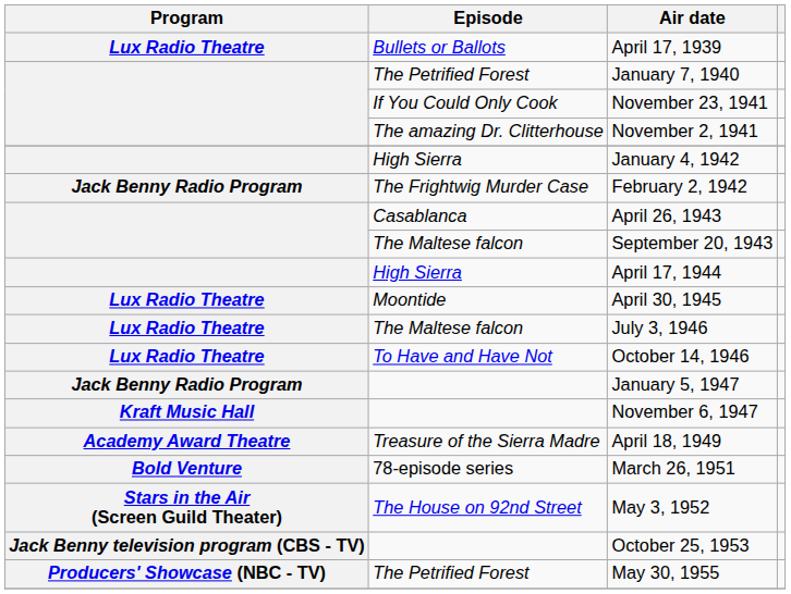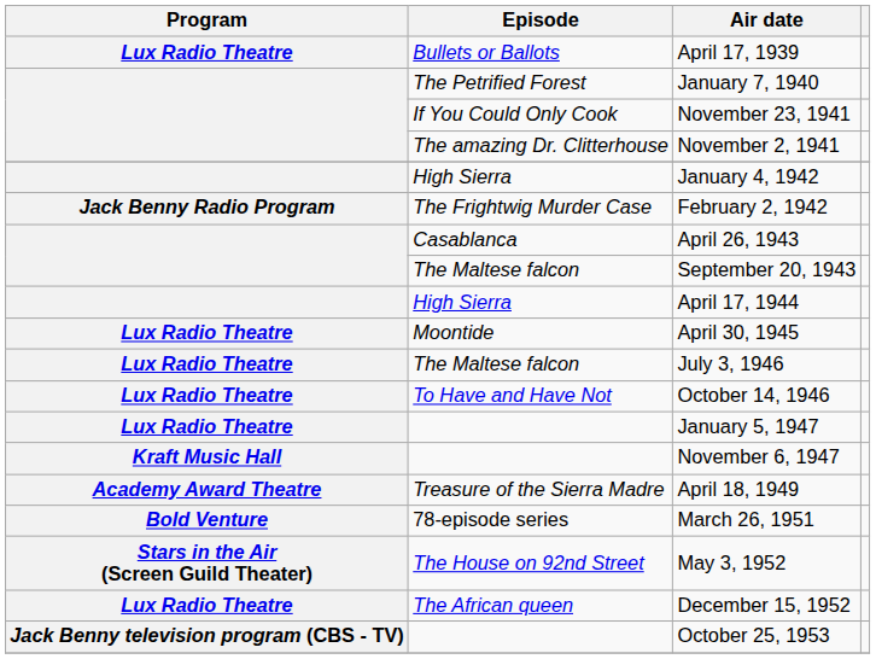January 5, 1947 | Program: Jack Benny Radio Program -> Lux Radio Theatre
+ row: Lux Radio Theatre | The African queen | December 15, 1952
- row: Producers' Showcase (NBC - TV) | The Petrified Forest | May 30, 1955
